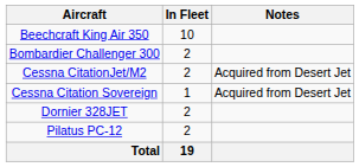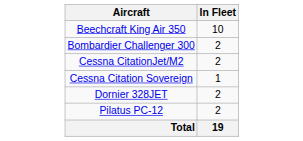- column: Notes | Acquired from Desert Jet | Acquired from Desert Jet
